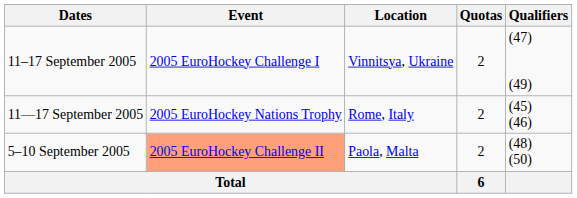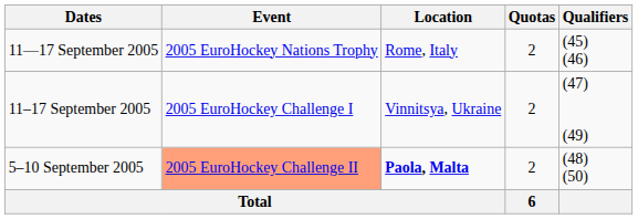rows swapped: 11—17 September 2005 <-> 11–17 September 2005
5–10 September 2005 | Location: normal -> bold
